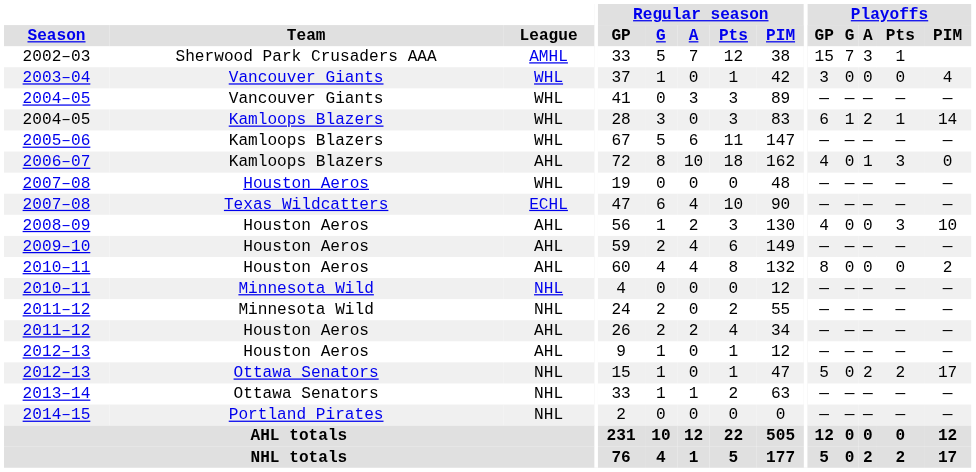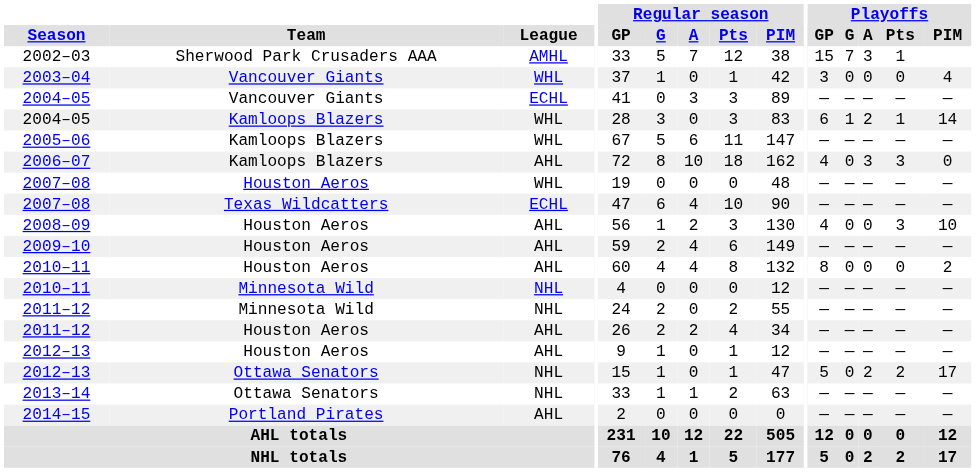2004–05 / Vancouver Giants | League: WHL -> ECHL
2006–07 | Playoffs / A: 1 -> 3
2014–15 | League: NHL -> AHL
